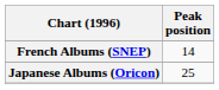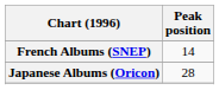Japanese Albums (Oricon) | Peak position: 25 -> 28
